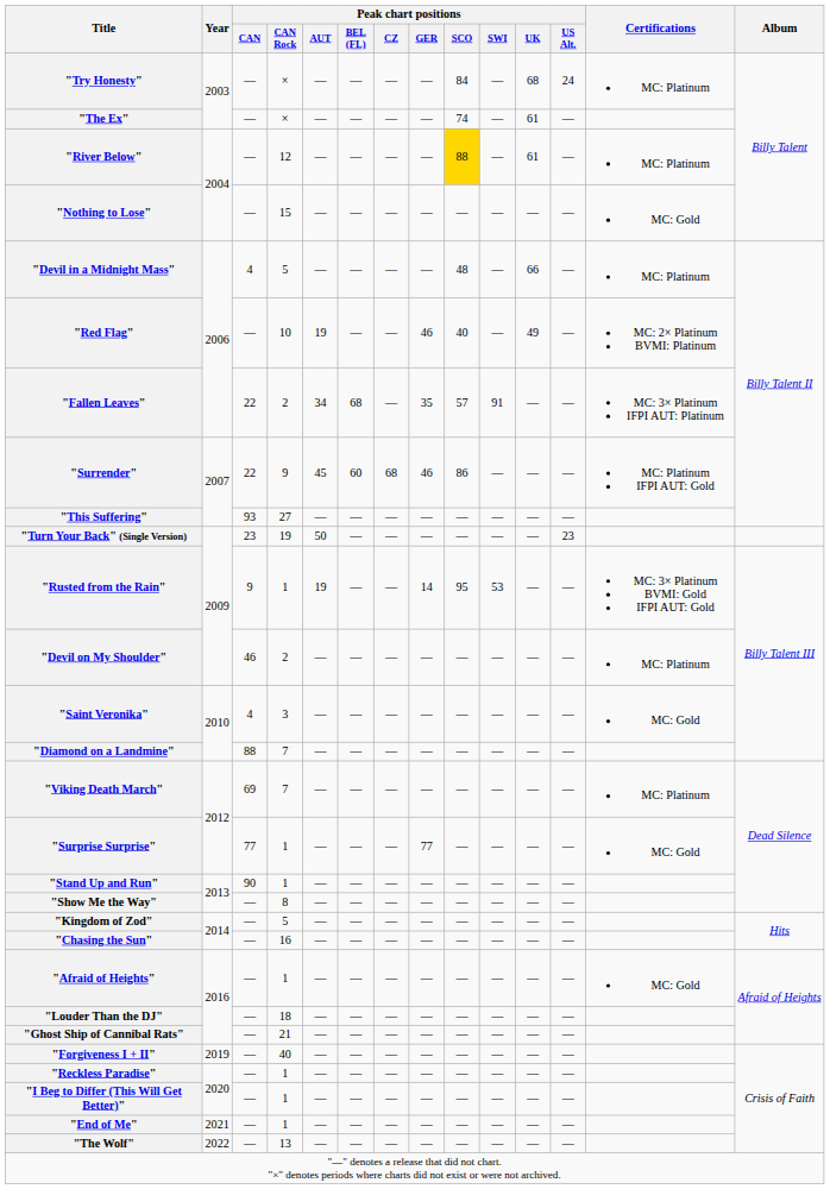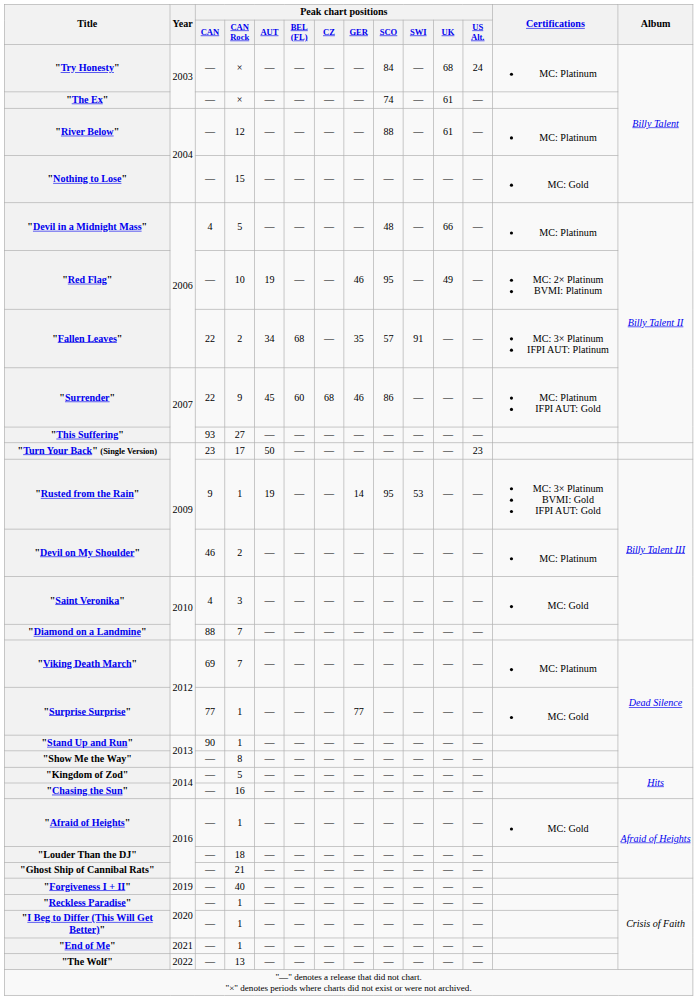"River Below" | Peak chart positions / SCO: gold background -> no background
"Red Flag" | Peak chart positions / SCO: 40 -> 95
"Turn Your Back" (Single Version) | Peak chart positions / CAN Rock: 19 -> 17
